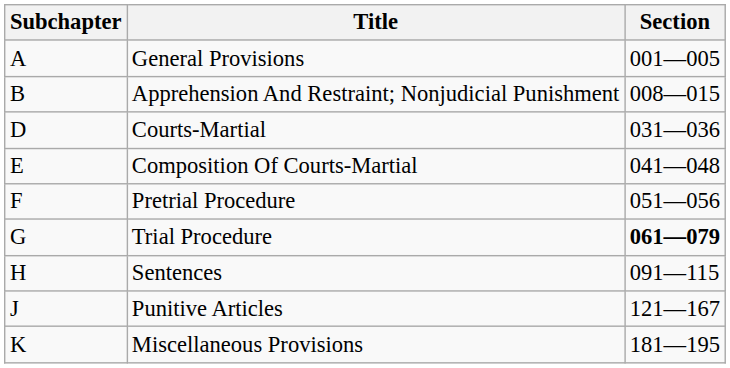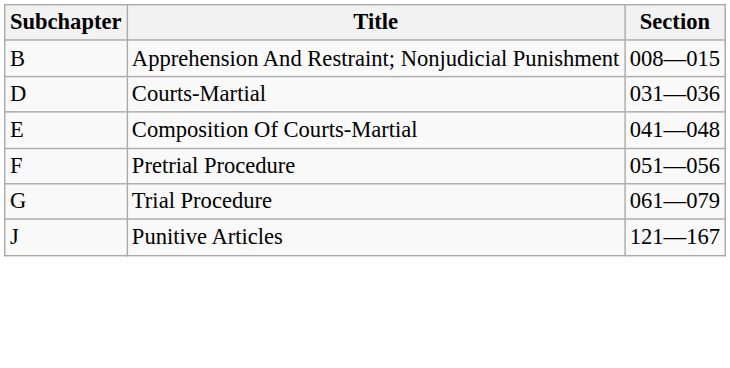- row: A | General Provisions | 001—005
Trial Procedure | Section: bold -> normal
- row: H | Sentences | 091—115
- row: K | Miscellaneous Provisions | 181—195
